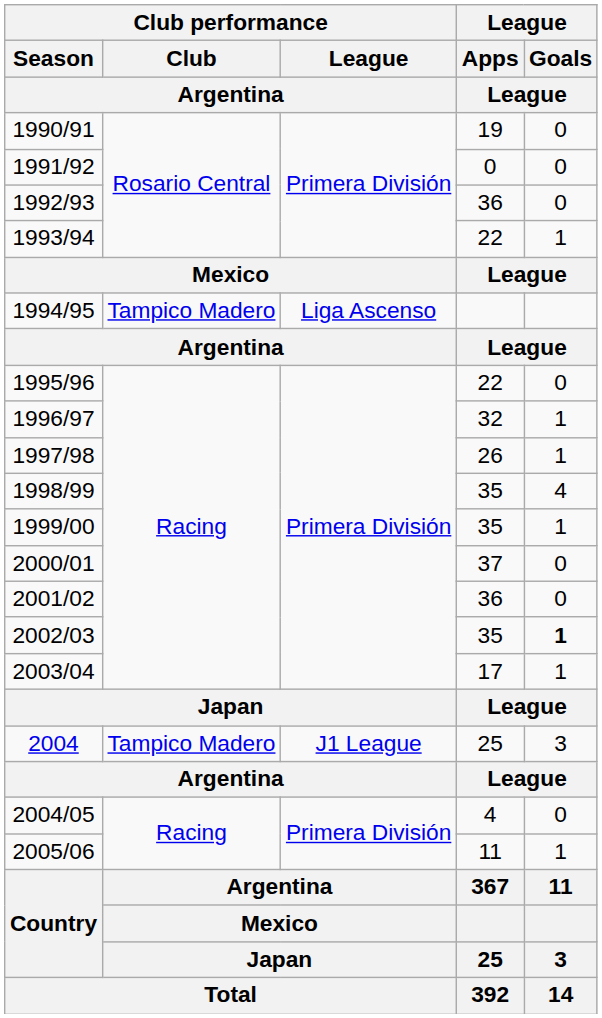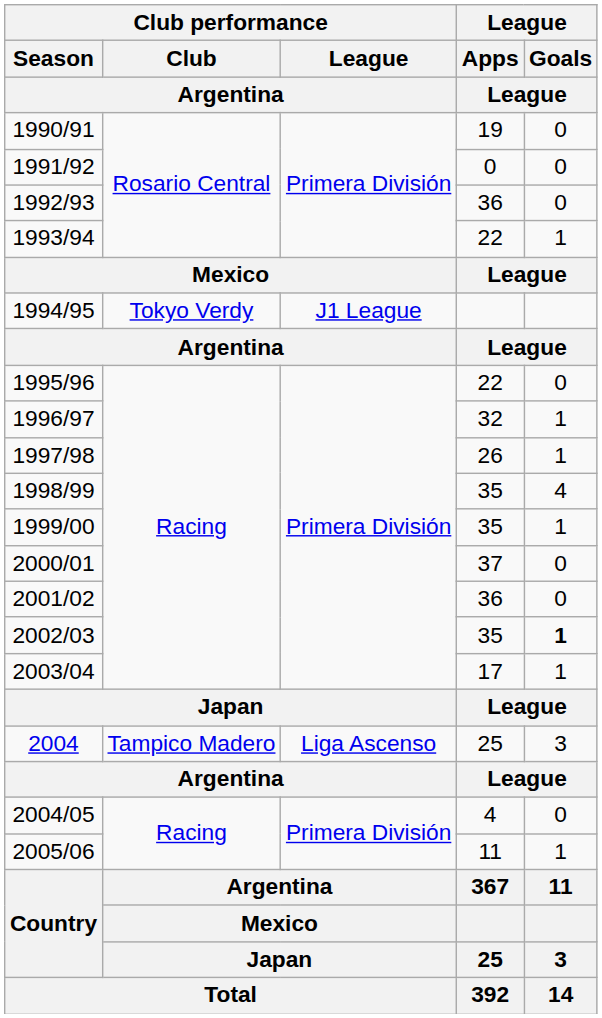1994/95 | Club performance / Club / Argentina: Tampico Madero -> Tokyo Verdy
1994/95 | Club performance / League / Argentina: Liga Ascenso -> J1 League
2004 | Club performance / League / Argentina: J1 League -> Liga Ascenso
